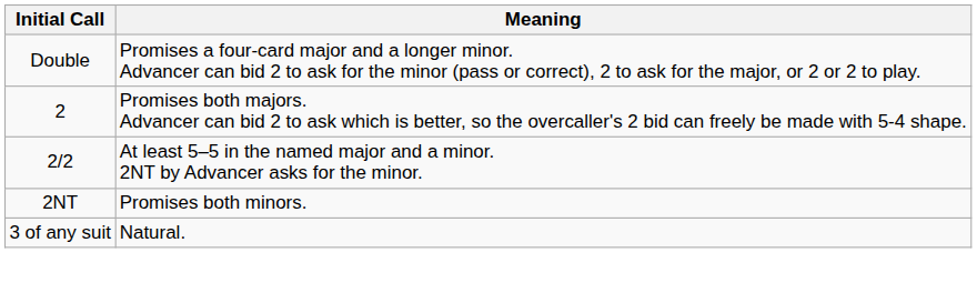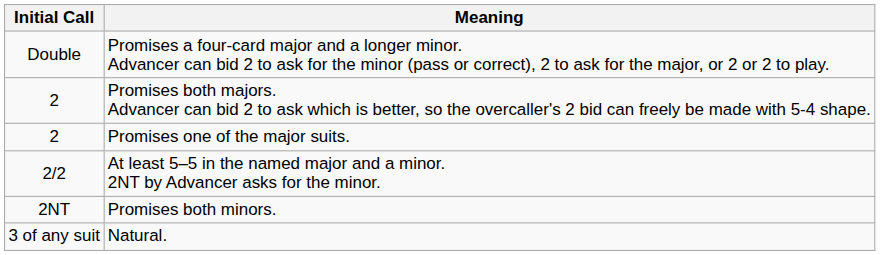+ row: 2 | Promises one of the major suits.
